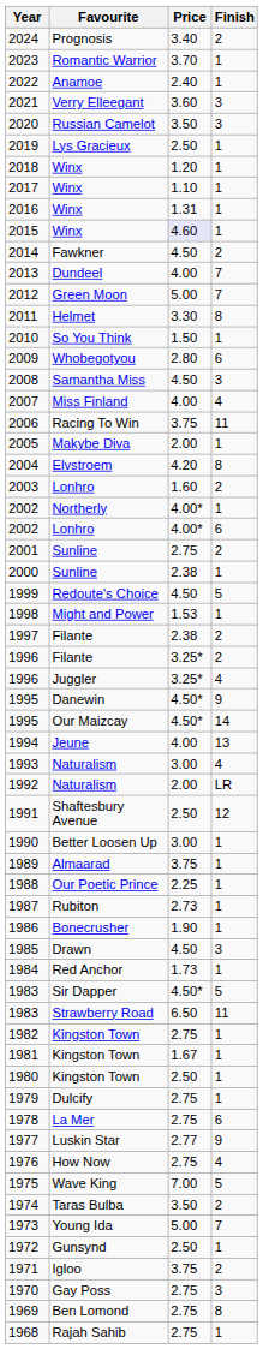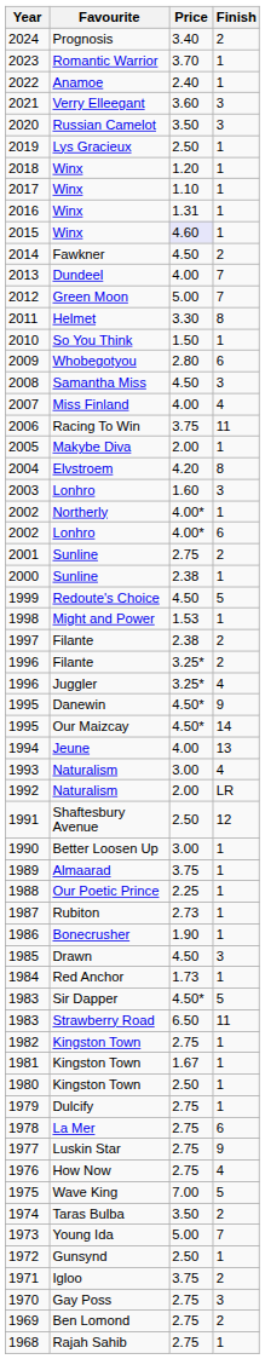2003 | Finish: 2 -> 3
1977 | Price: 2.77 -> 2.75
1969 | Finish: 8 -> 2
